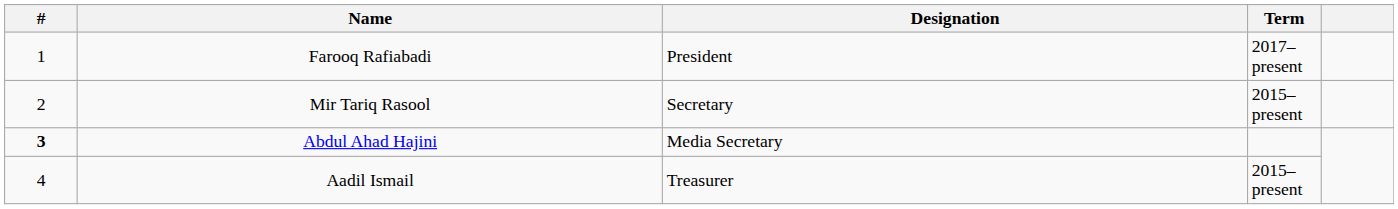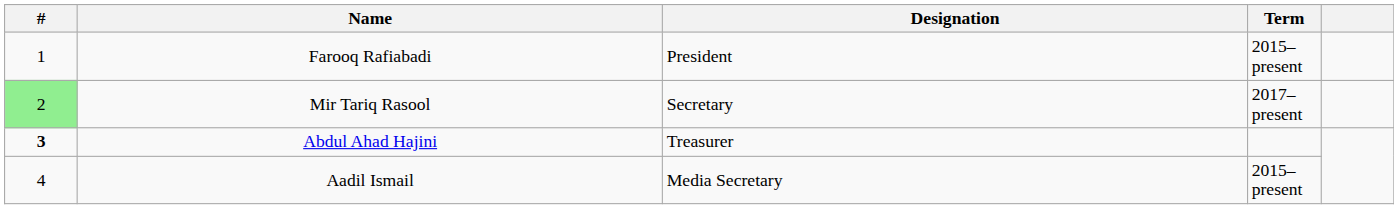Farooq Rafiabadi | Term: 2017–present -> 2015–present
Mir Tariq Rasool | #: no background -> lightgreen background
Mir Tariq Rasool | Term: 2015–present -> 2017–present
Abdul Ahad Hajini | Designation: Media Secretary -> Treasurer
Aadil Ismail | Designation: Treasurer -> Media Secretary
